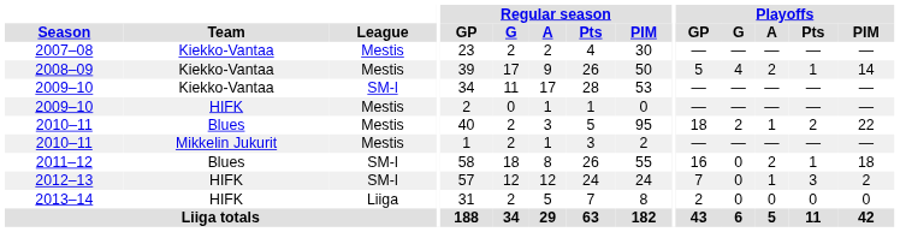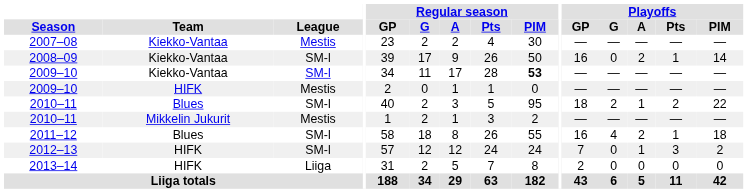2008–09 | League: Mestis -> SM-l
2008–09 | Playoffs / GP: 5 -> 16
2008–09 | Playoffs / G: 4 -> 0
2009–10 / Kiekko-Vantaa | Regular season / PIM: normal -> bold
2010–11 / Blues | League: Mestis -> SM-l
2011–12 | Playoffs / G: 0 -> 4
